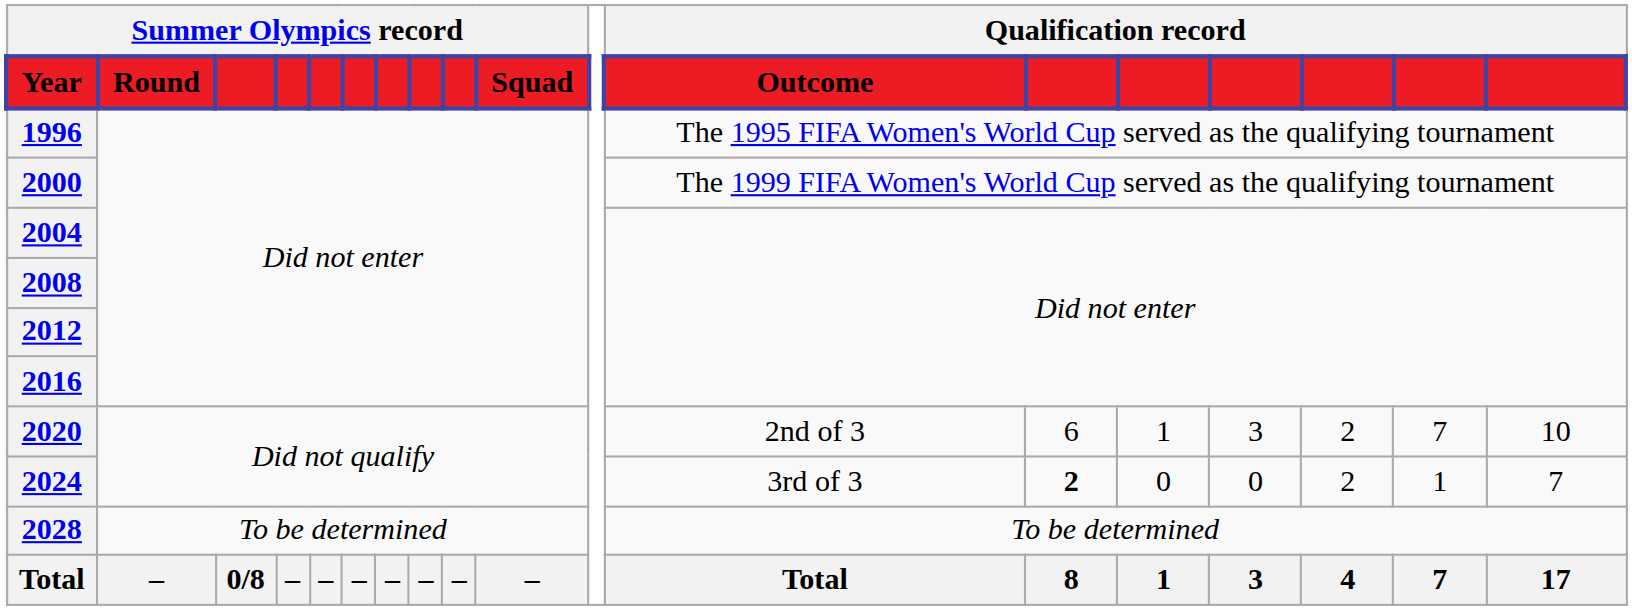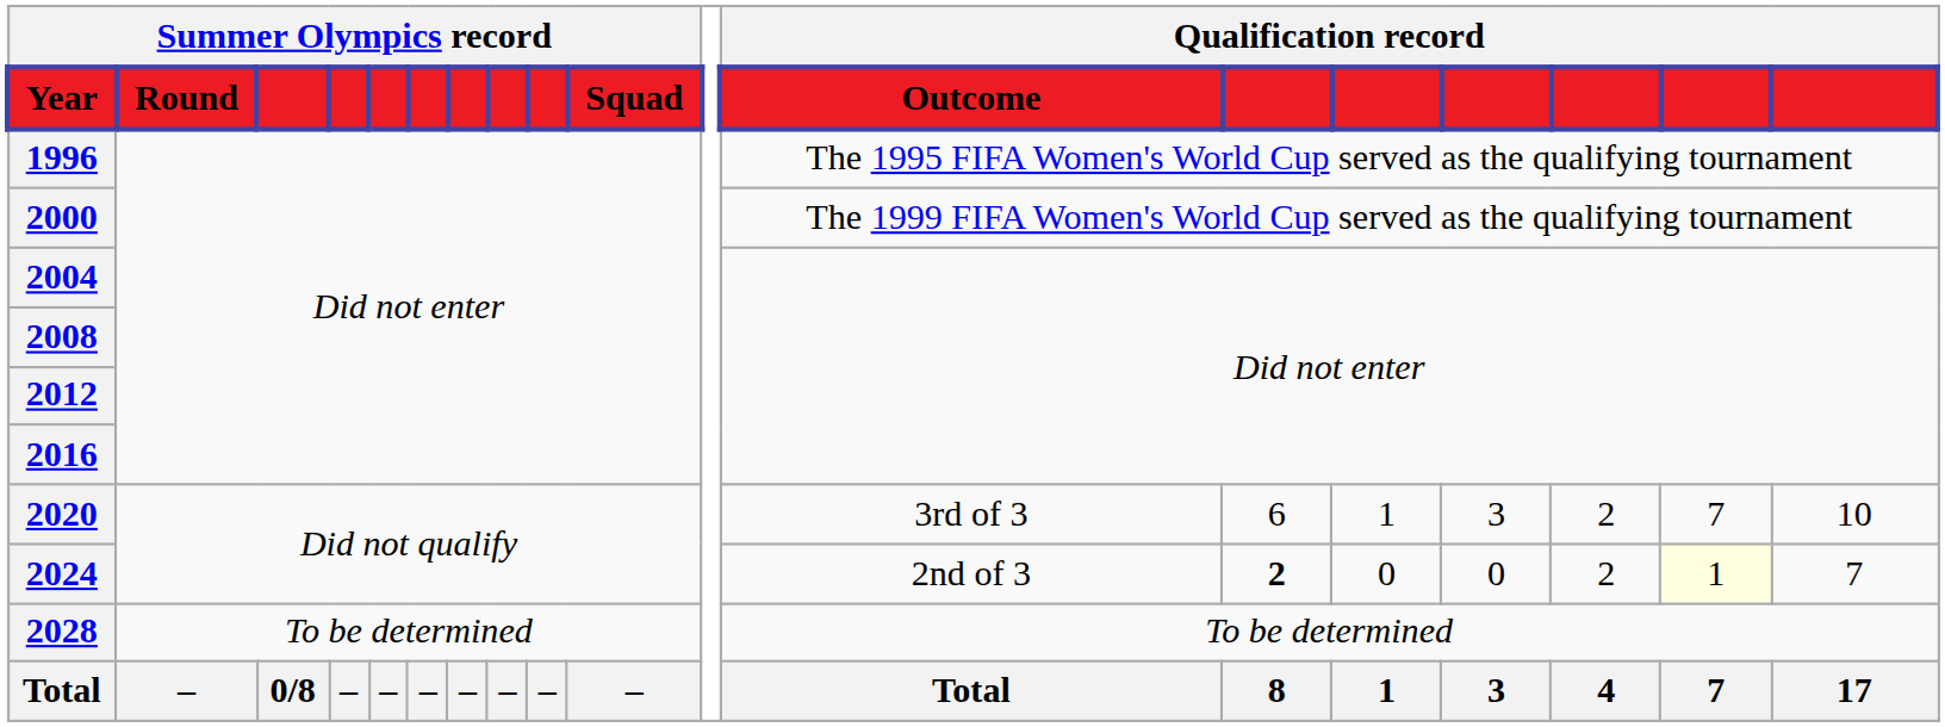2020 | Qualification record / Outcome: 2nd of 3 -> 3rd of 3
2024 | Qualification record / Outcome: 3rd of 3 -> 2nd of 3
2024 | column 17: no background -> lightyellow background
